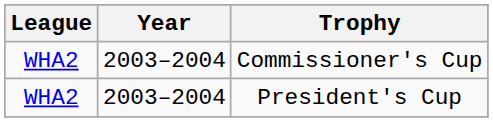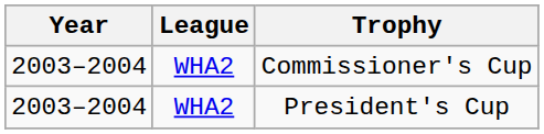columns swapped: Year <-> League
